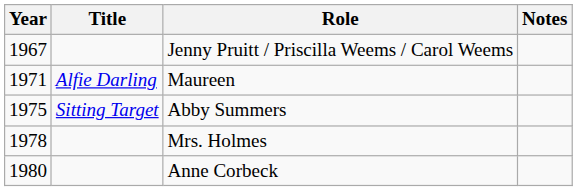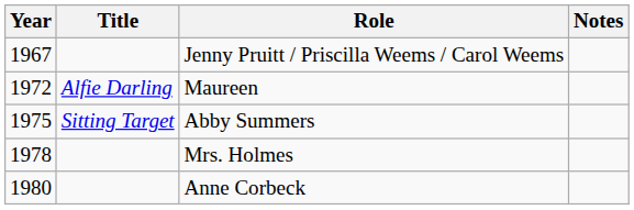Maureen | Year: 1971 -> 1972
